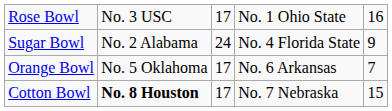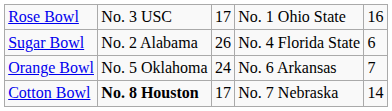Sugar Bowl | column 3: 24 -> 26
Sugar Bowl | column 5: 9 -> 6
Orange Bowl | column 3: 17 -> 24
Cotton Bowl | column 5: 15 -> 14
